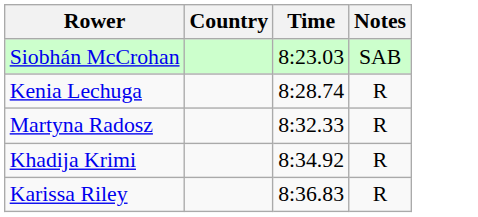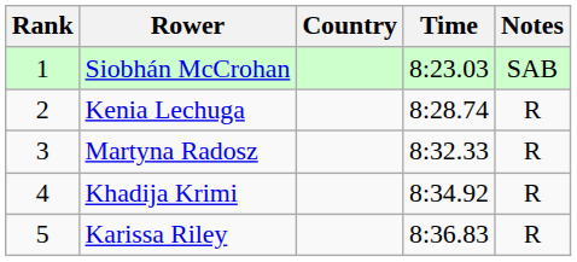+ column: Rank | 1 | 2 | 3 | 4 | 5
